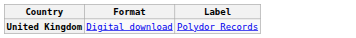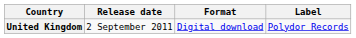+ column: Release date | 2 September 2011
